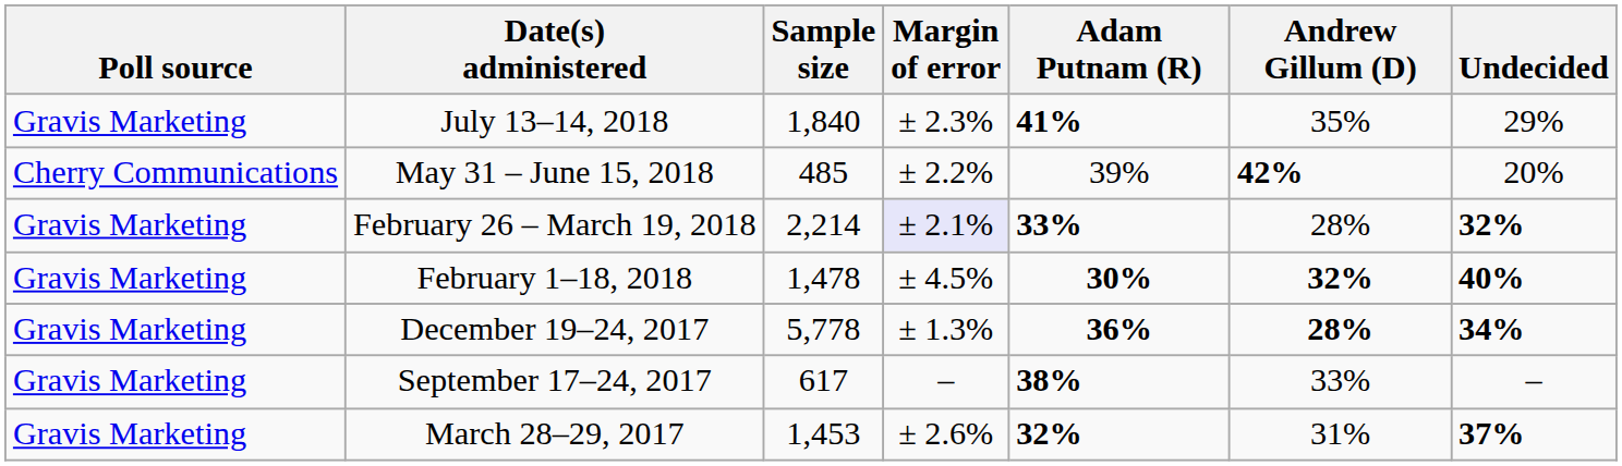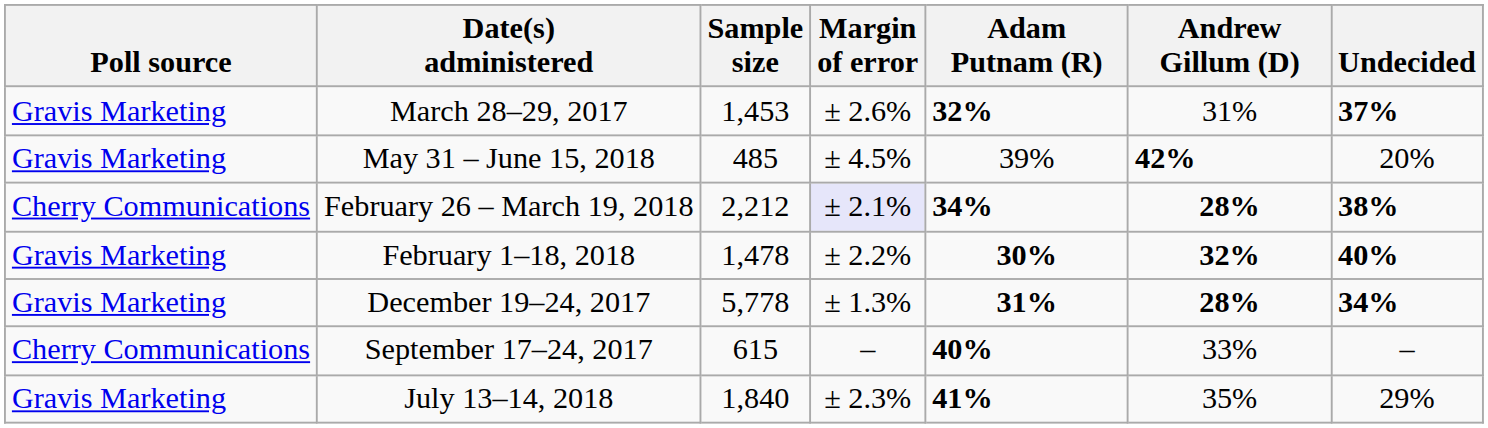rows swapped: July 13–14, 2018 <-> March 28–29, 2017
May 31 – June 15, 2018 | Poll source: Cherry Communications -> Gravis Marketing
May 31 – June 15, 2018 | Margin of error: ± 2.2% -> ± 4.5%
February 26 – March 19, 2018 | Poll source: Gravis Marketing -> Cherry Communications
February 26 – March 19, 2018 | Sample size: 2,214 -> 2,212
February 26 – March 19, 2018 | Adam Putnam (R): 33% -> 34%
February 26 – March 19, 2018 | Andrew Gillum (D): normal -> bold
February 26 – March 19, 2018 | Undecided: 32% -> 38%
February 1–18, 2018 | Margin of error: ± 4.5% -> ± 2.2%
December 19–24, 2017 | Adam Putnam (R): 36% -> 31%
September 17–24, 2017 | Poll source: Gravis Marketing -> Cherry Communications
September 17–24, 2017 | Sample size: 617 -> 615
September 17–24, 2017 | Adam Putnam (R): 38% -> 40%
